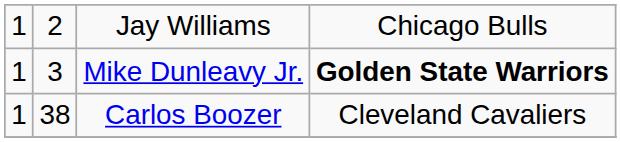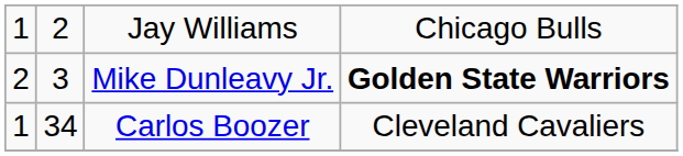Mike Dunleavy Jr. | column 1: 1 -> 2
Carlos Boozer | column 2: 38 -> 34
